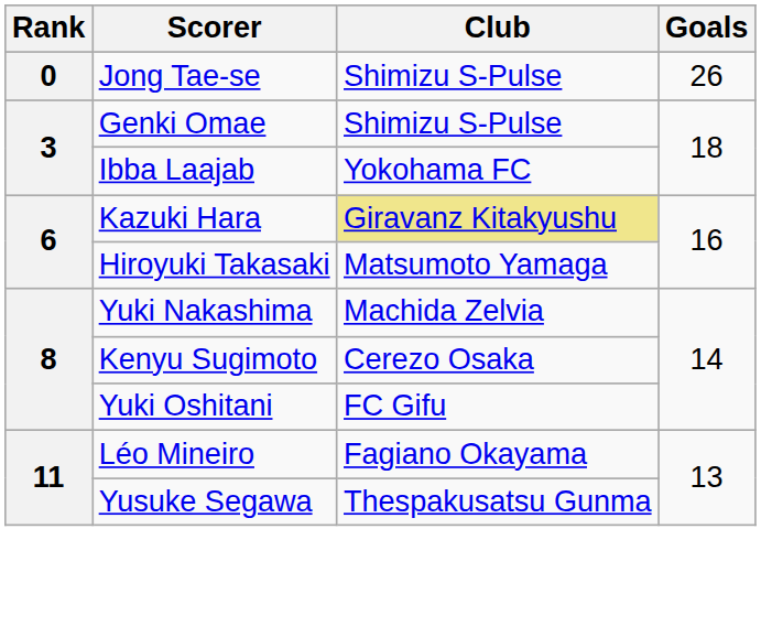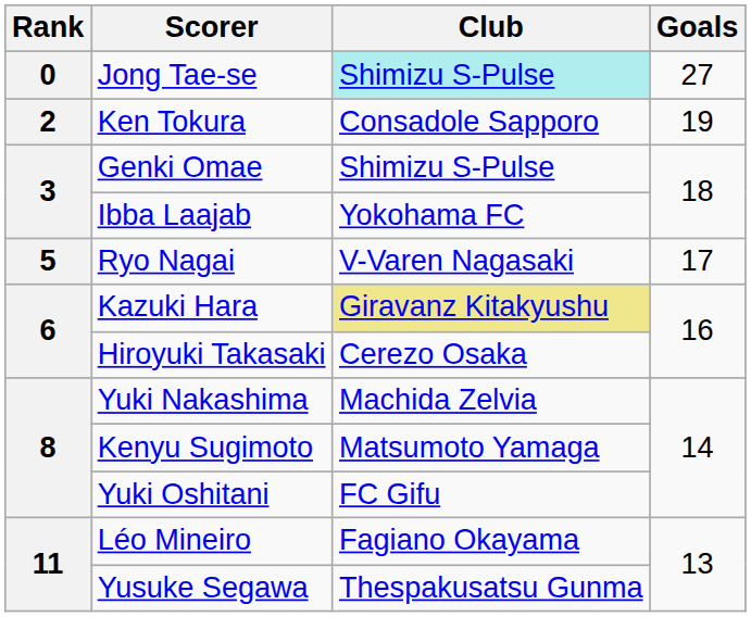Jong Tae-se | Club: no background -> paleturquoise background
Jong Tae-se | Goals: 26 -> 27
+ row: 2 | Ken Tokura | Consadole Sapporo | 19
+ row: 5 | Ryo Nagai | V-Varen Nagasaki | 17
Hiroyuki Takasaki | Club: Matsumoto Yamaga -> Cerezo Osaka
Kenyu Sugimoto | Club: Cerezo Osaka -> Matsumoto Yamaga
